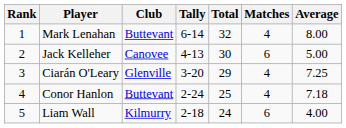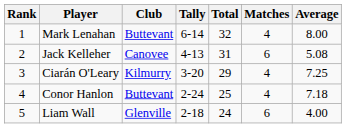Jack Kelleher | Total: 30 -> 31
Jack Kelleher | Average: 5.00 -> 5.08
Ciarán O'Leary | Club: Glenville -> Kilmurry
Liam Wall | Club: Kilmurry -> Glenville
